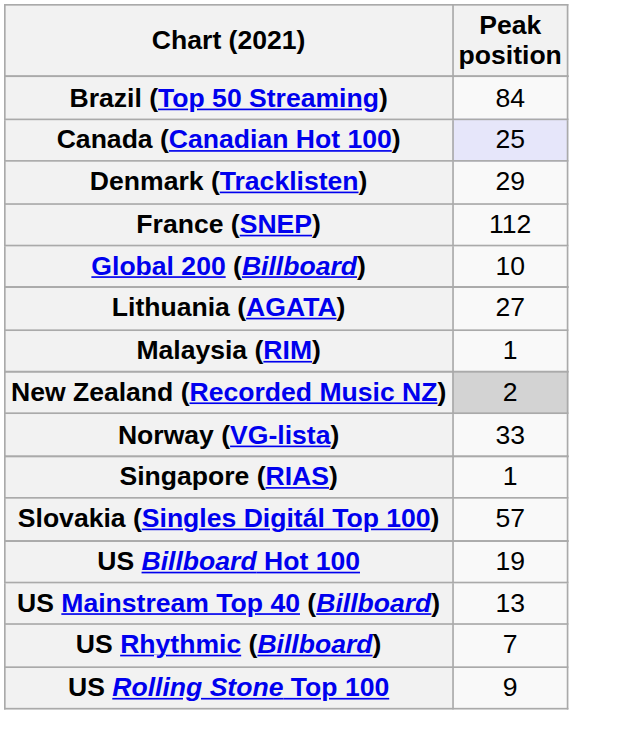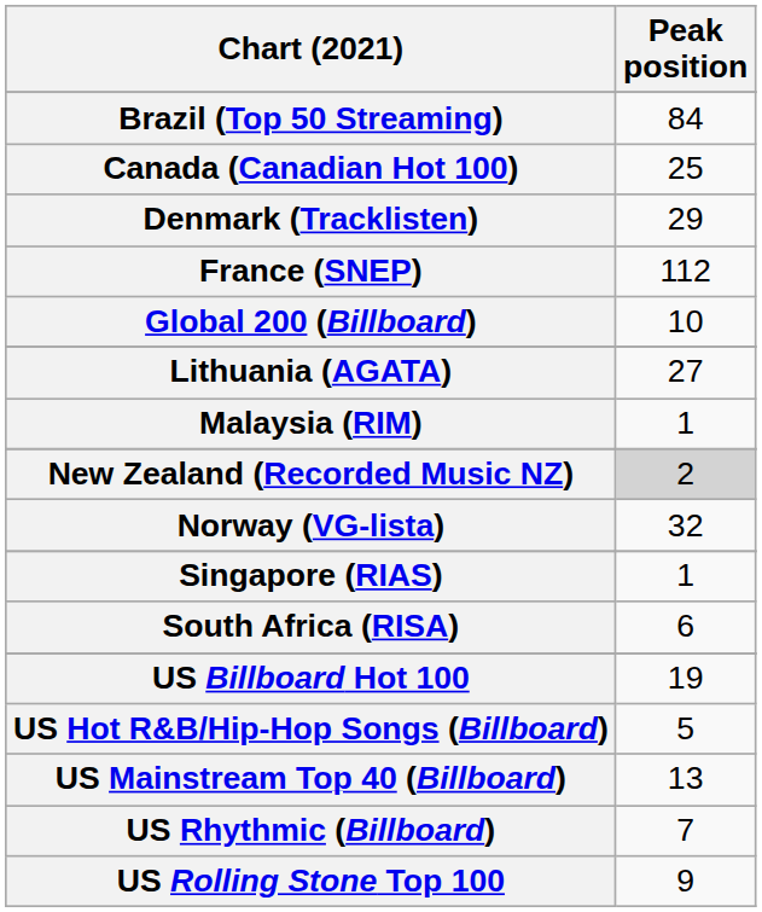Canada (Canadian Hot 100) | Peak position: lavender background -> no background
Norway (VG-lista) | Peak position: 33 -> 32
- row: Slovakia (Singles Digitál Top 100) | 57
+ row: South Africa (RISA) | 6
+ row: US Hot R&B/Hip-Hop Songs (Billboard) | 5
